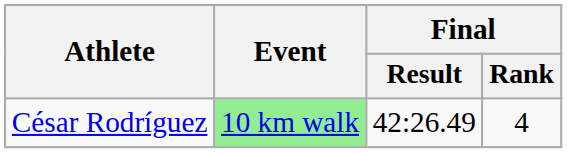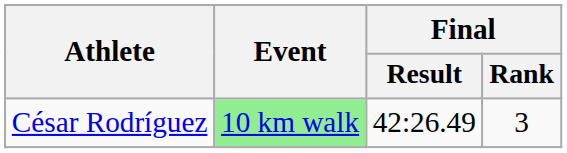César Rodríguez | Final / Rank: 4 -> 3
